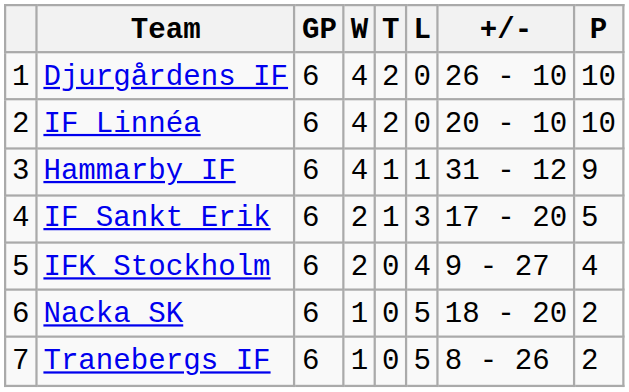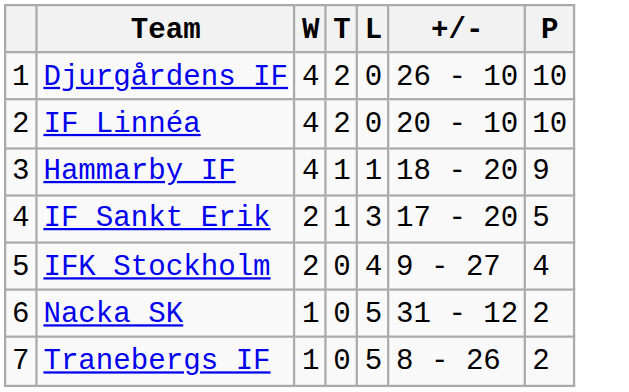- column: GP | 6 | 6 | 6 | 6 | 6 | 6 | 6
Hammarby IF | +/-: 31 - 12 -> 18 - 20
Nacka SK | +/-: 18 - 20 -> 31 - 12
